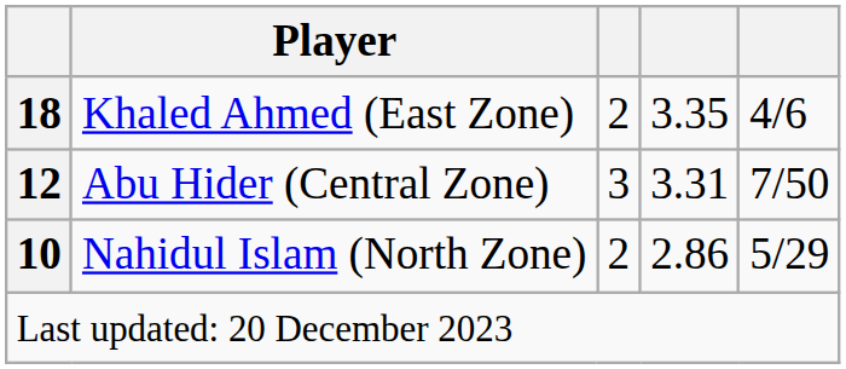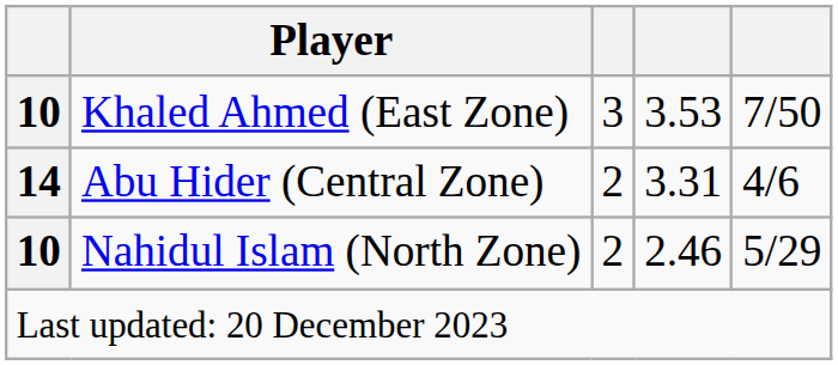Khaled Ahmed (East Zone) | column 1: 18 -> 10
Khaled Ahmed (East Zone) | column 3: 2 -> 3
Khaled Ahmed (East Zone) | column 4: 3.35 -> 3.53
Khaled Ahmed (East Zone) | column 5: 4/6 -> 7/50
Abu Hider (Central Zone) | column 1: 12 -> 14
Abu Hider (Central Zone) | column 3: 3 -> 2
Abu Hider (Central Zone) | column 5: 7/50 -> 4/6
Nahidul Islam (North Zone) | column 4: 2.86 -> 2.46
